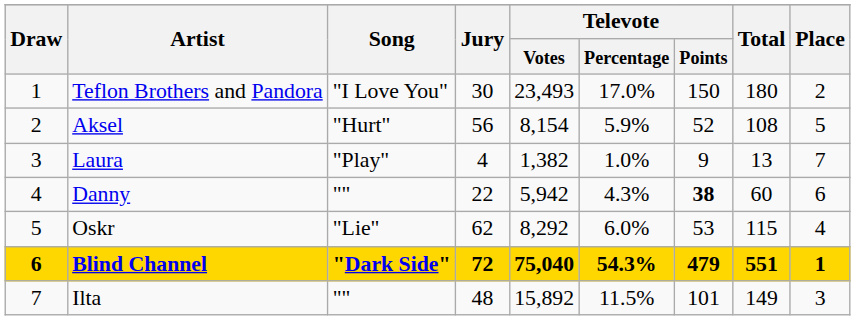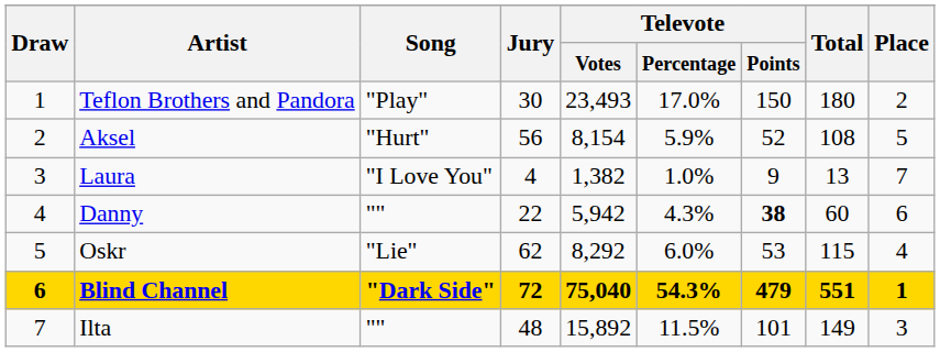Teflon Brothers and Pandora | Song: "I Love You" -> "Play"
Laura | Song: "Play" -> "I Love You"
